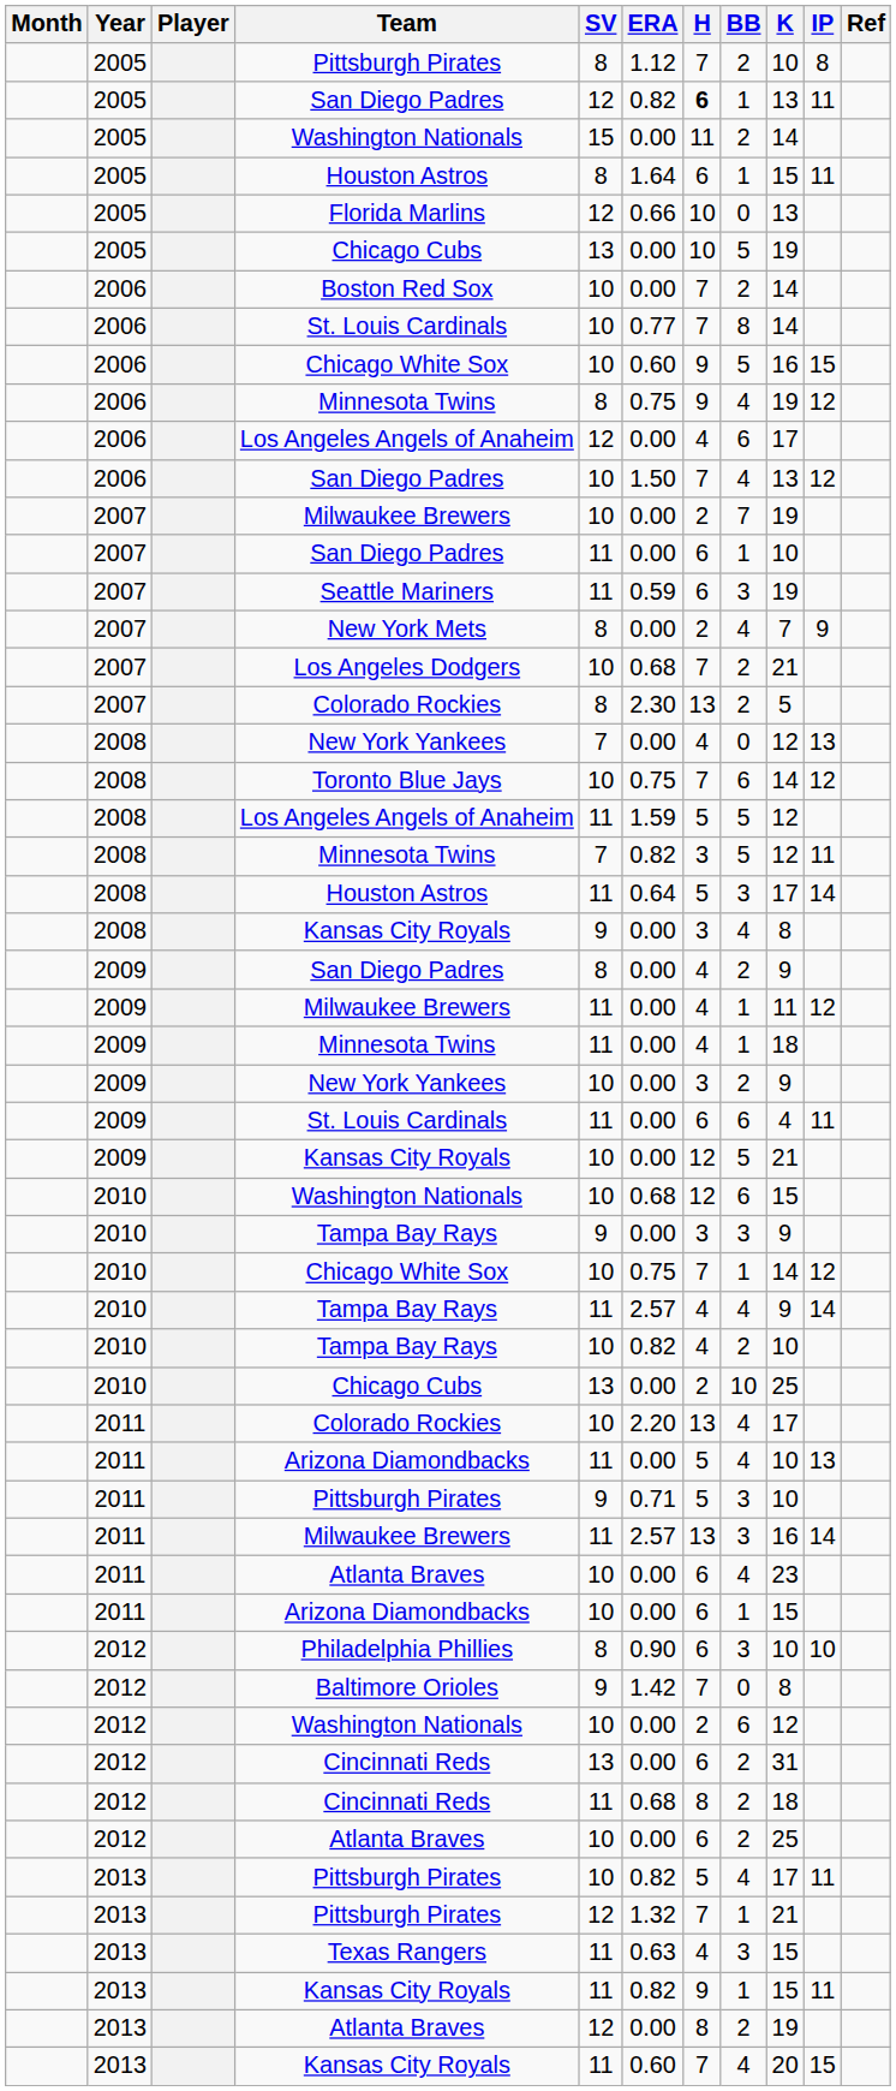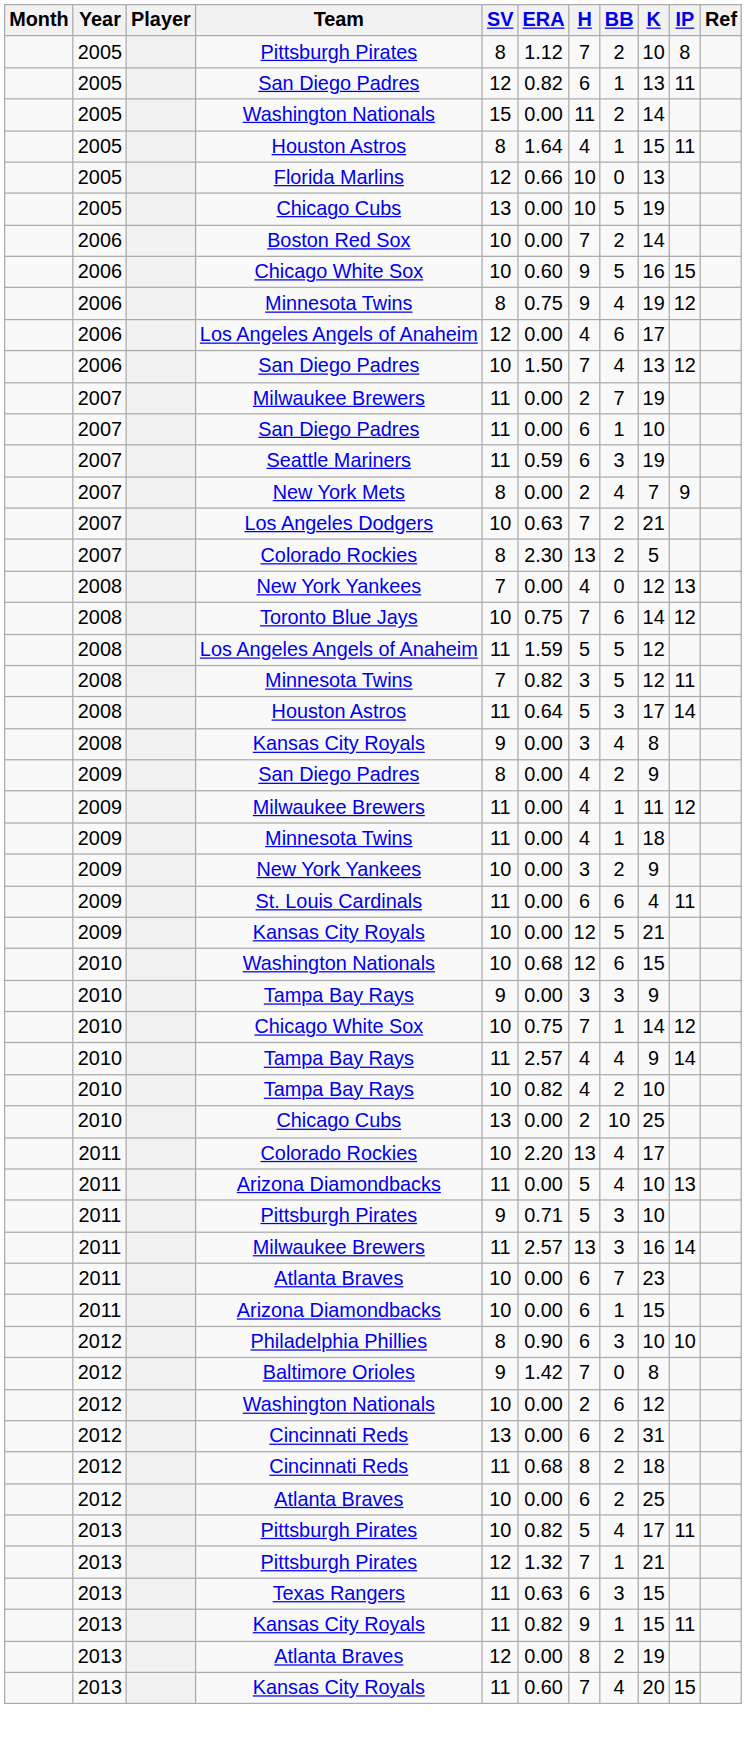2005 / San Diego Padres | H: bold -> normal
2005 / Houston Astros | H: 6 -> 4
- row: 2006 | St. Louis Cardinals | 10 | 0.77 | 7 | 8 | 14
2007 / Milwaukee Brewers | SV: 10 -> 11
Los Angeles Dodgers | ERA: 0.68 -> 0.63
2011 / Atlanta Braves | BB: 4 -> 7
Texas Rangers | H: 4 -> 6
